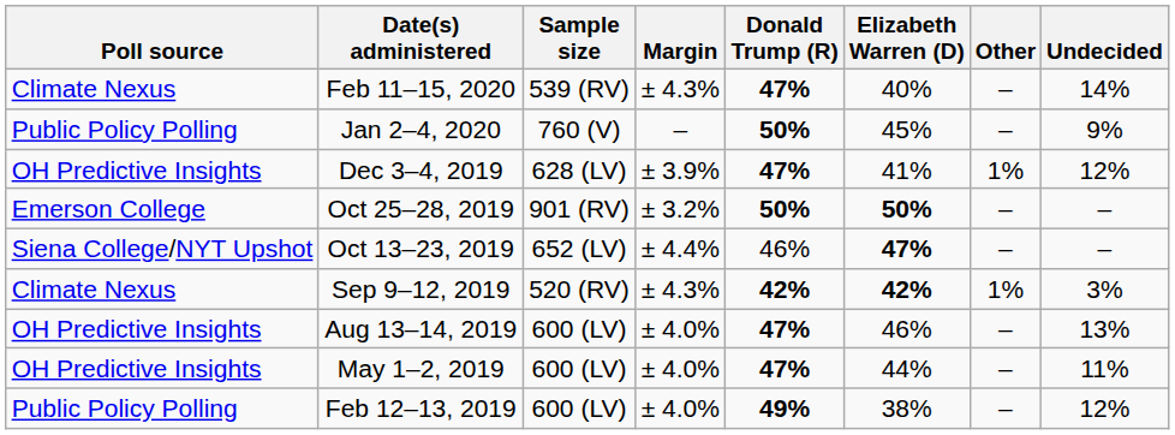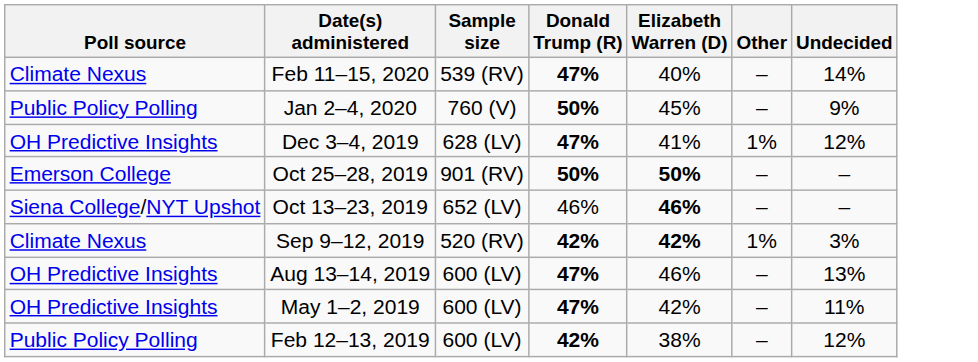- column: Margin | ± 4.3% | – | ± 3.9% | ± 3.2% | ± 4.4% | ± 4.3% | ± 4.0% | ± 4.0% | ± 4.0%
Oct 13–23, 2019 | Elizabeth Warren (D): 47% -> 46%
May 1–2, 2019 | Elizabeth Warren (D): 44% -> 42%
Feb 12–13, 2019 | Donald Trump (R): 49% -> 42%
